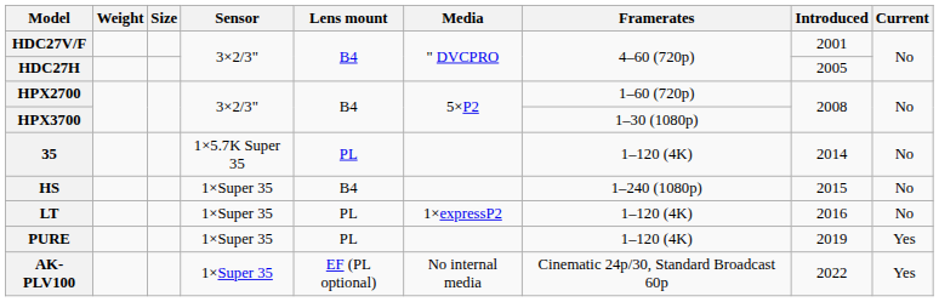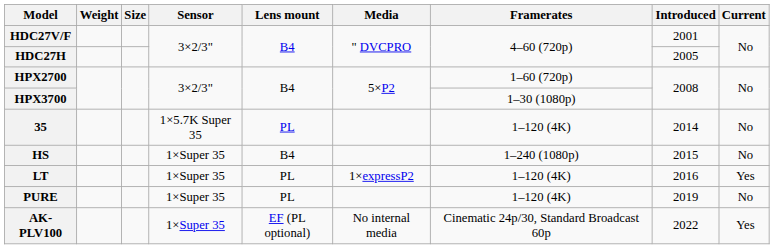LT | Current: No -> Yes
PURE | Current: Yes -> No
